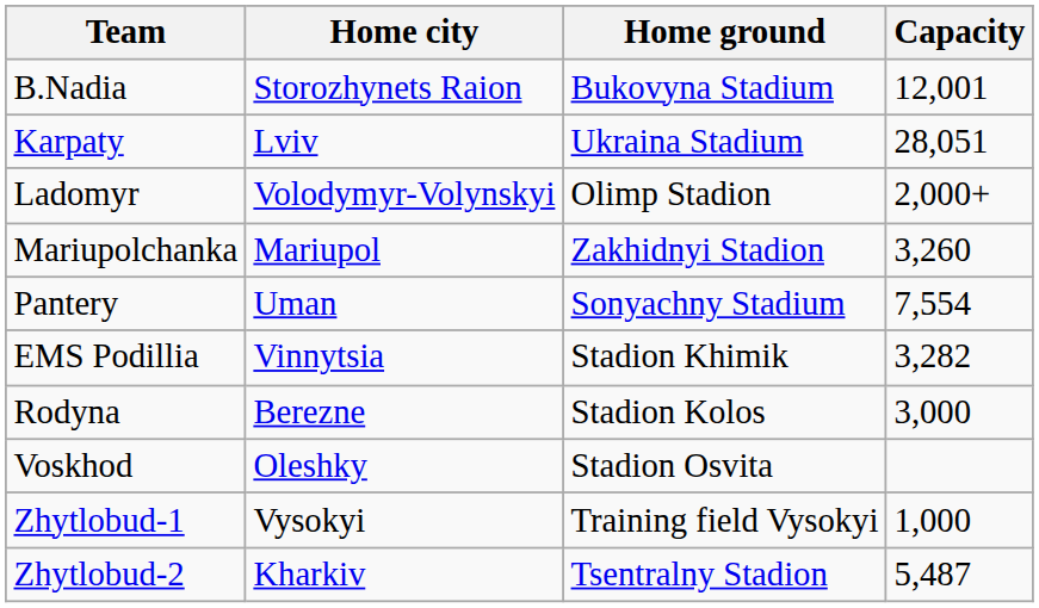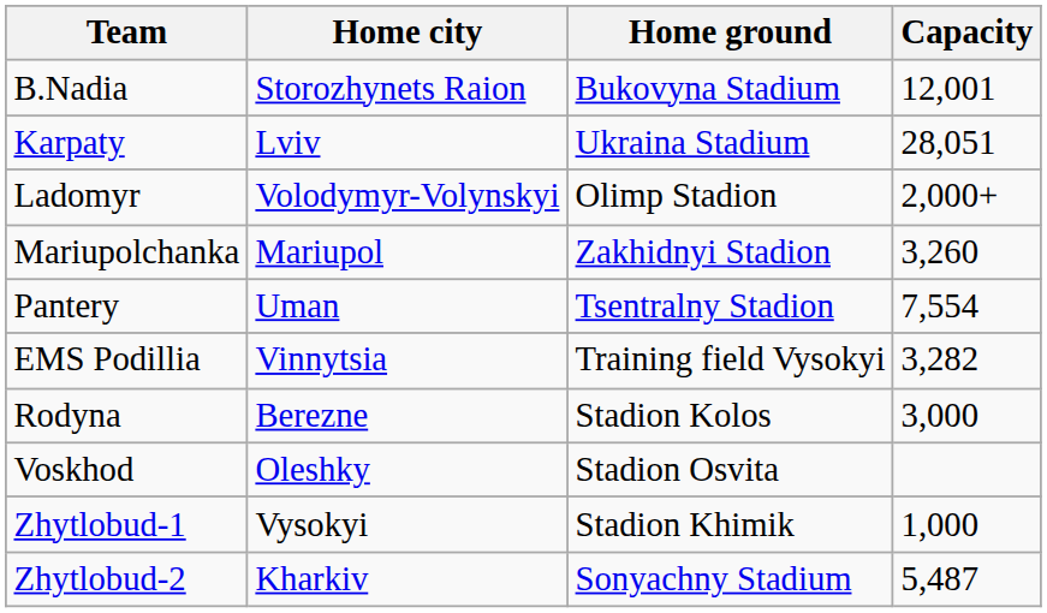Pantery | Home ground: Sonyachny Stadium -> Tsentralny Stadion
EMS Podillia | Home ground: Stadion Khimik -> Training field Vysokyi
Zhytlobud-1 | Home ground: Training field Vysokyi -> Stadion Khimik
Zhytlobud-2 | Home ground: Tsentralny Stadion -> Sonyachny Stadium
